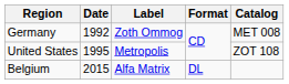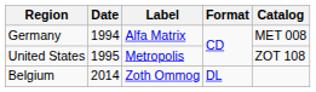Germany | Date: 1992 -> 1994
Germany | Label: Zoth Ommog -> Alfa Matrix
Belgium | Date: 2015 -> 2014
Belgium | Label: Alfa Matrix -> Zoth Ommog
